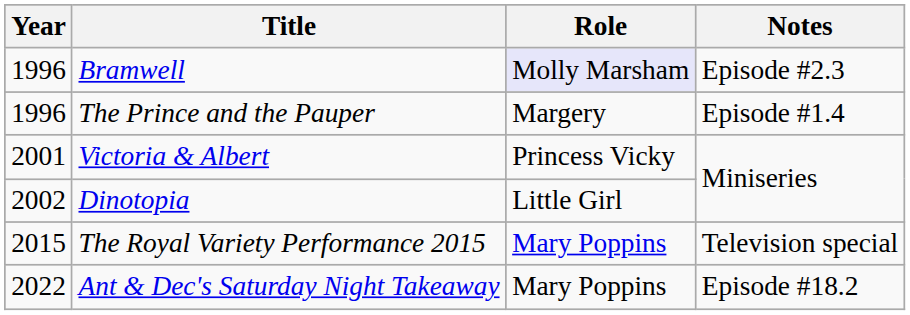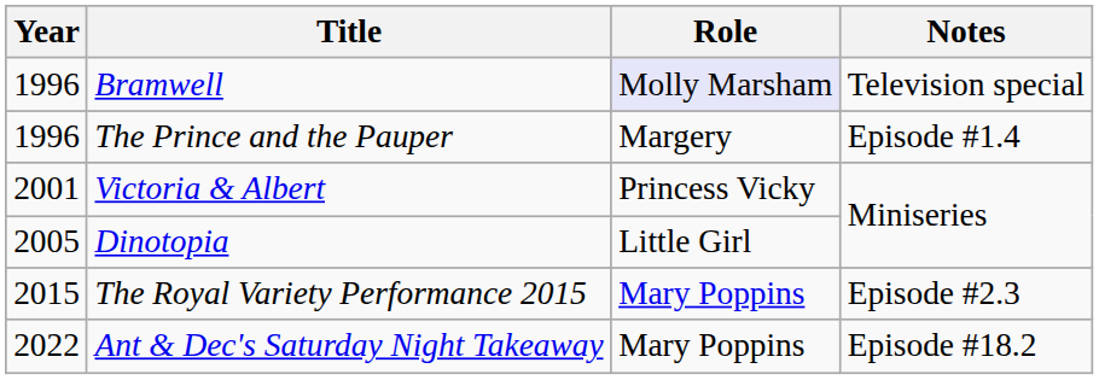Bramwell | Notes: Episode #2.3 -> Television special
Dinotopia | Year: 2002 -> 2005
The Royal Variety Performance 2015 | Notes: Television special -> Episode #2.3
